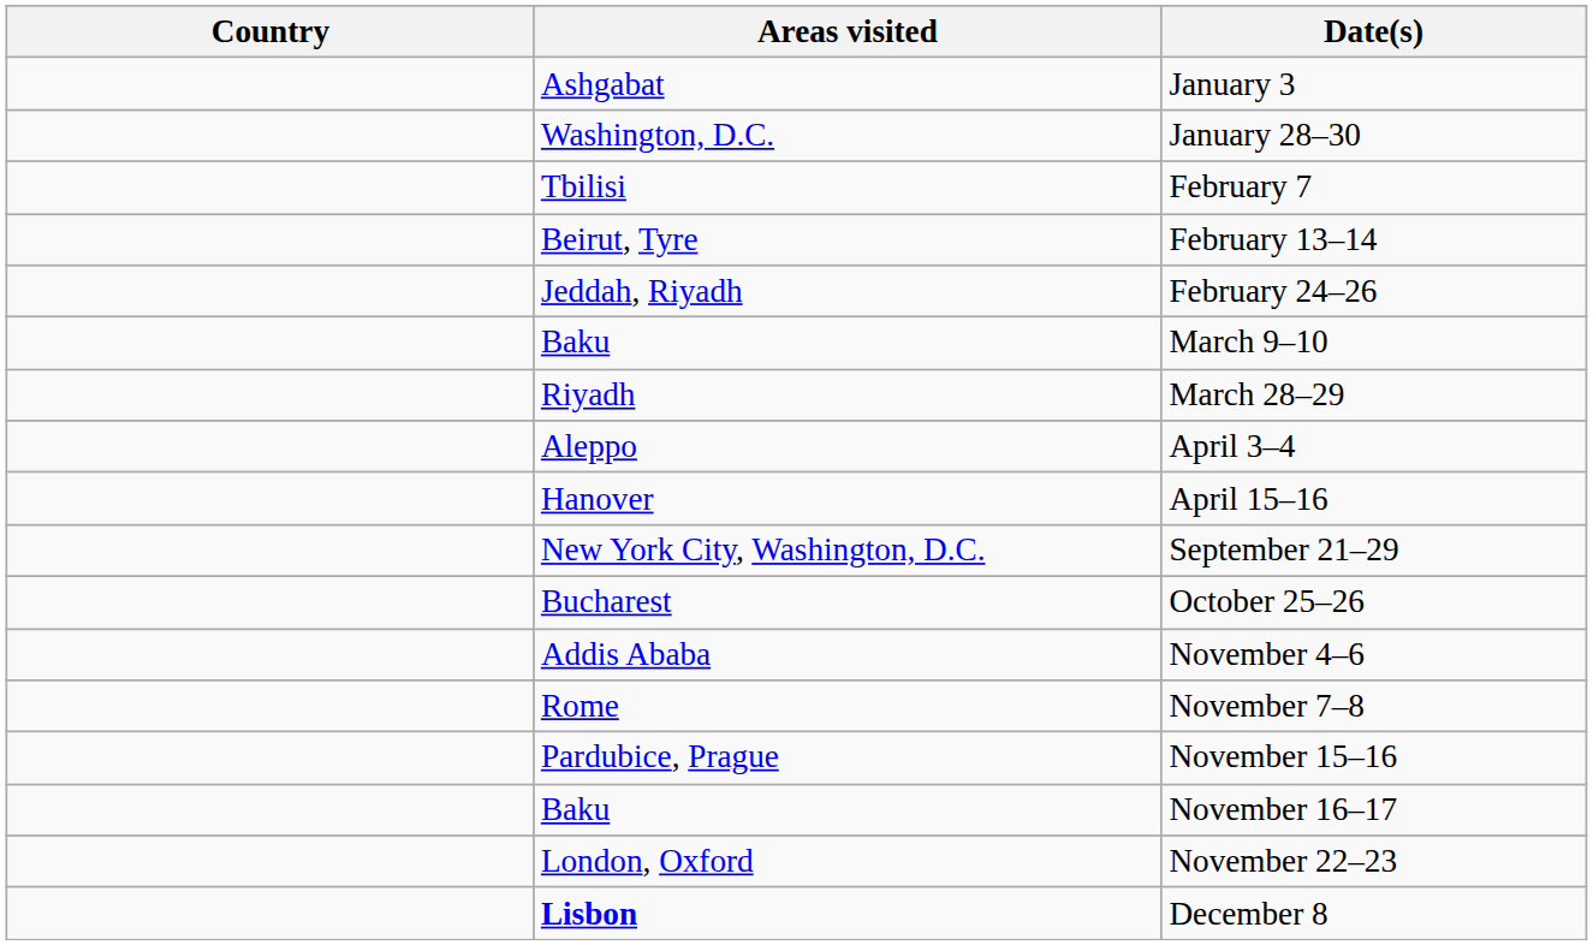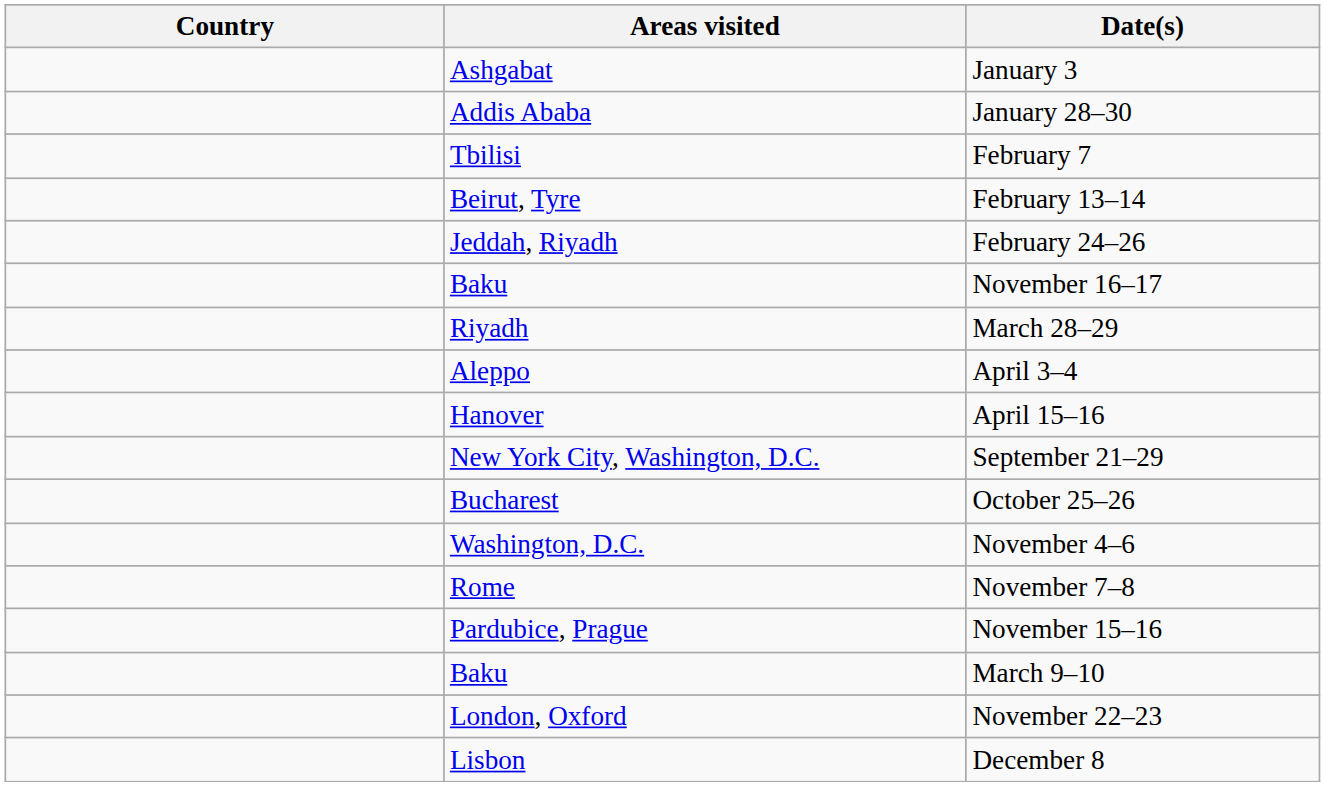January 28–30 | Areas visited: Washington, D.C. -> Addis Ababa
rows swapped: March 9–10 <-> November 16–17
November 4–6 | Areas visited: Addis Ababa -> Washington, D.C.
December 8 | Areas visited: bold -> normal
